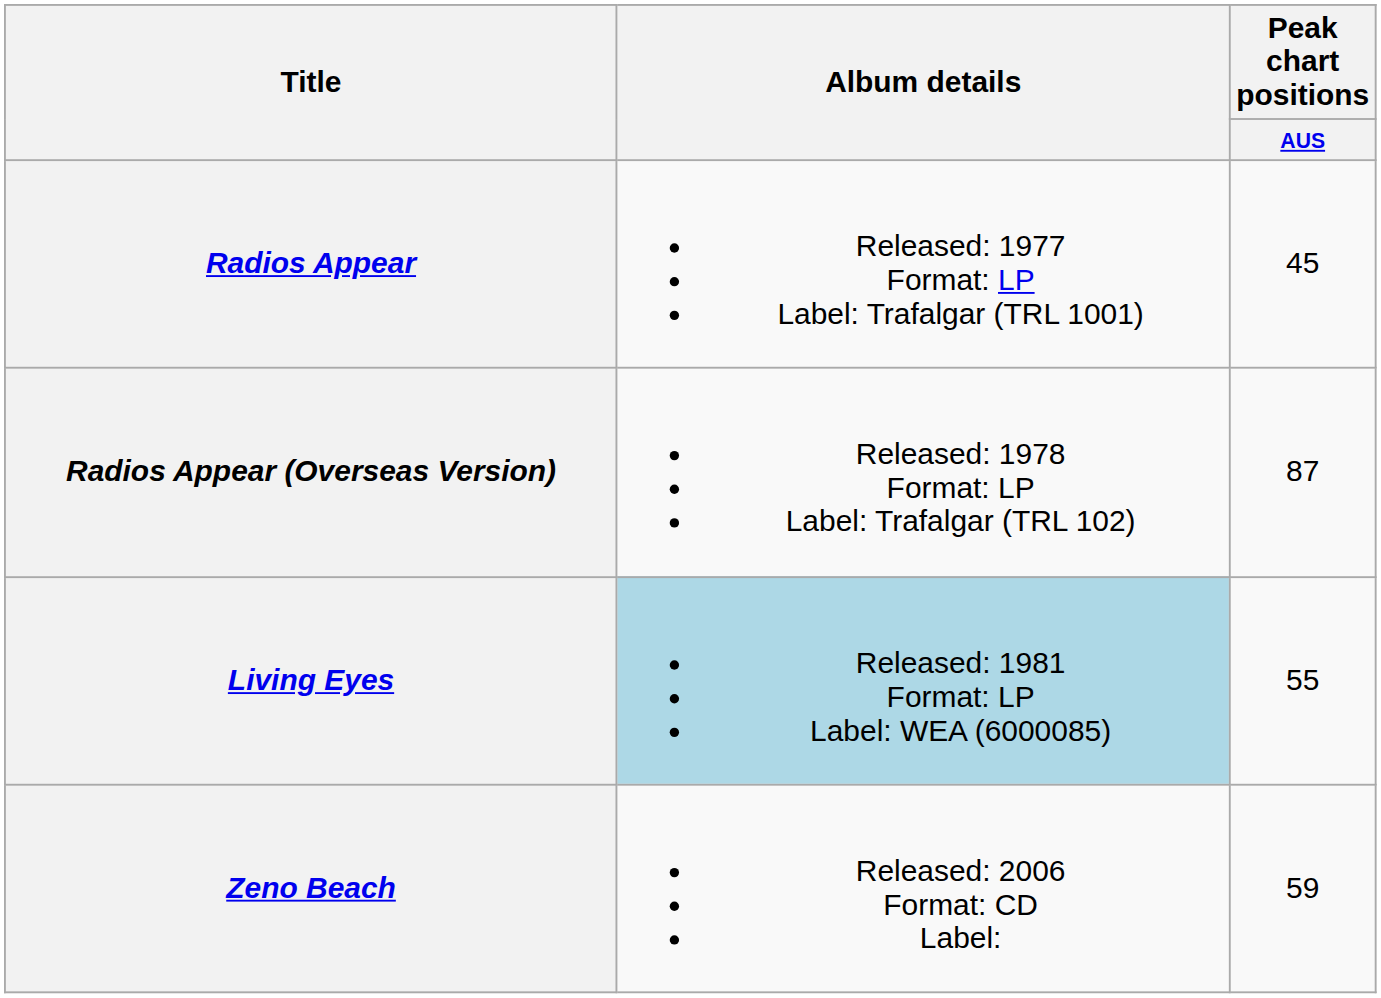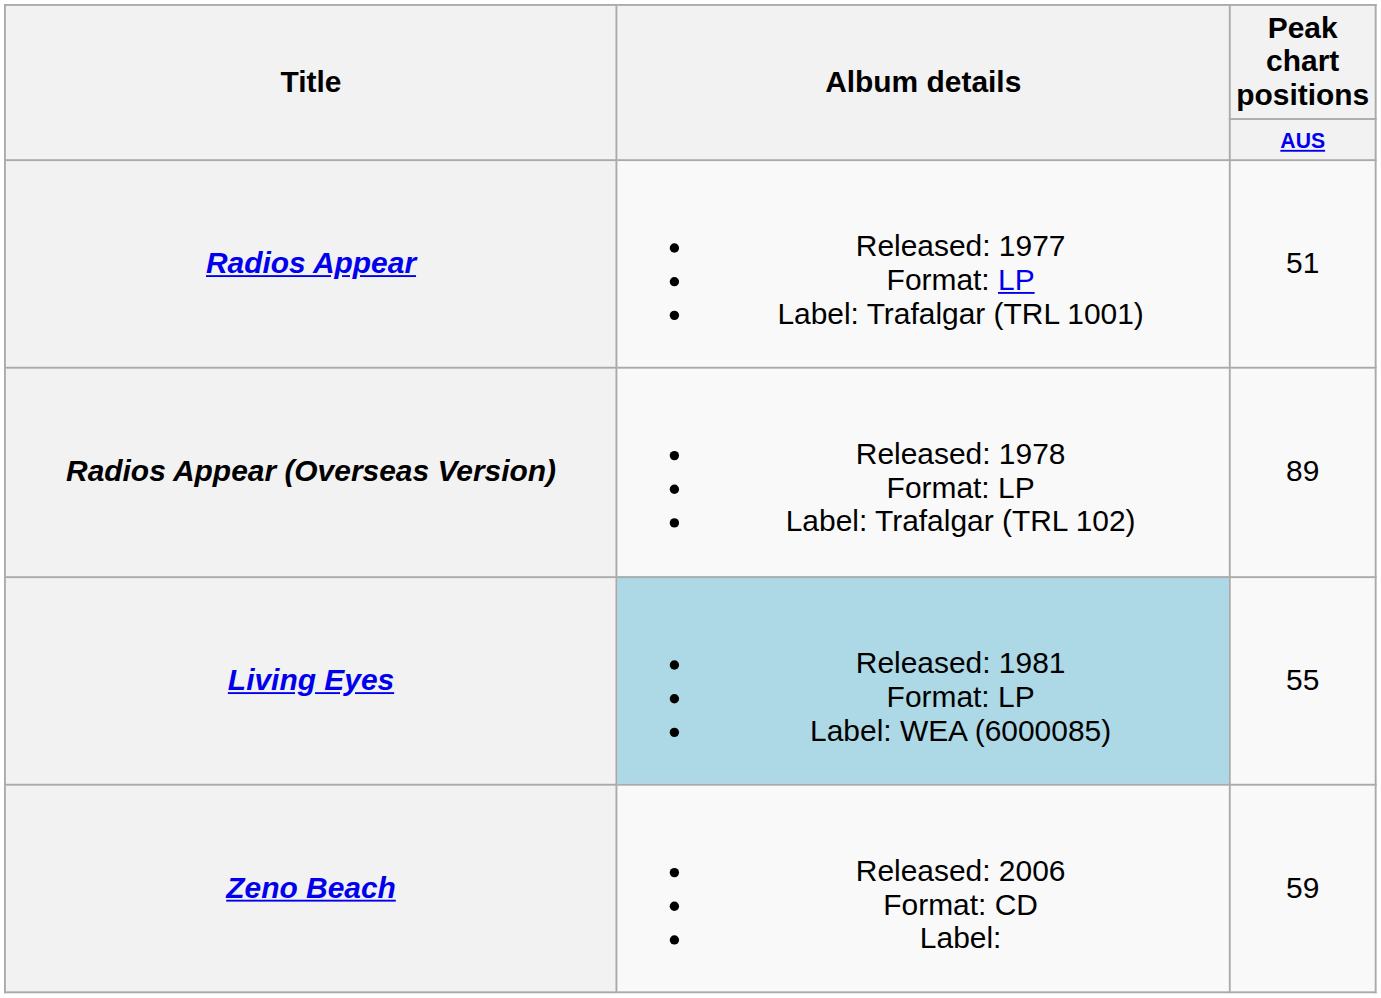Radios Appear | Peak chart positions / AUS: 45 -> 51
Radios Appear (Overseas Version) | Peak chart positions / AUS: 87 -> 89
